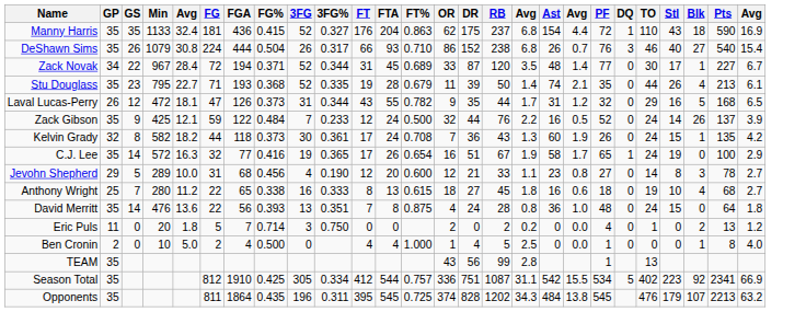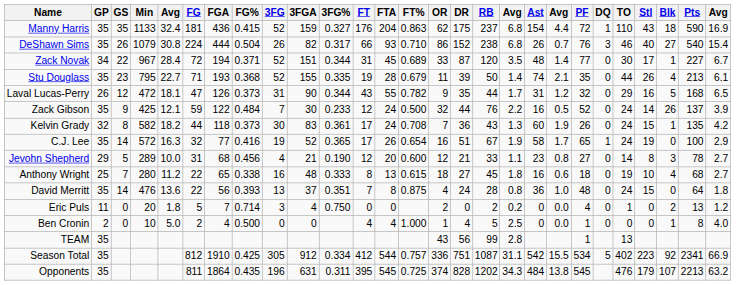+ column: 3FGA | 159 | 82 | 151 | 155 | 90 | 30 | 83 | 52 | 21 | 48 | 37 | 4 | 0 | 912 | 631
